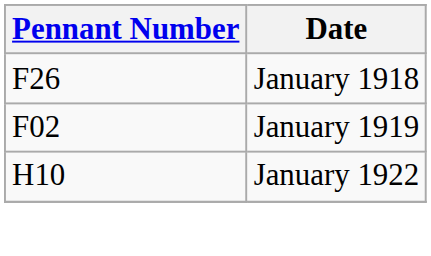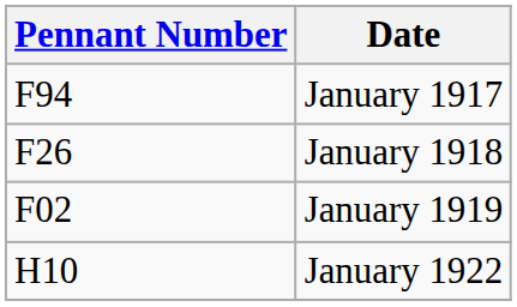+ row: F94 | January 1917
